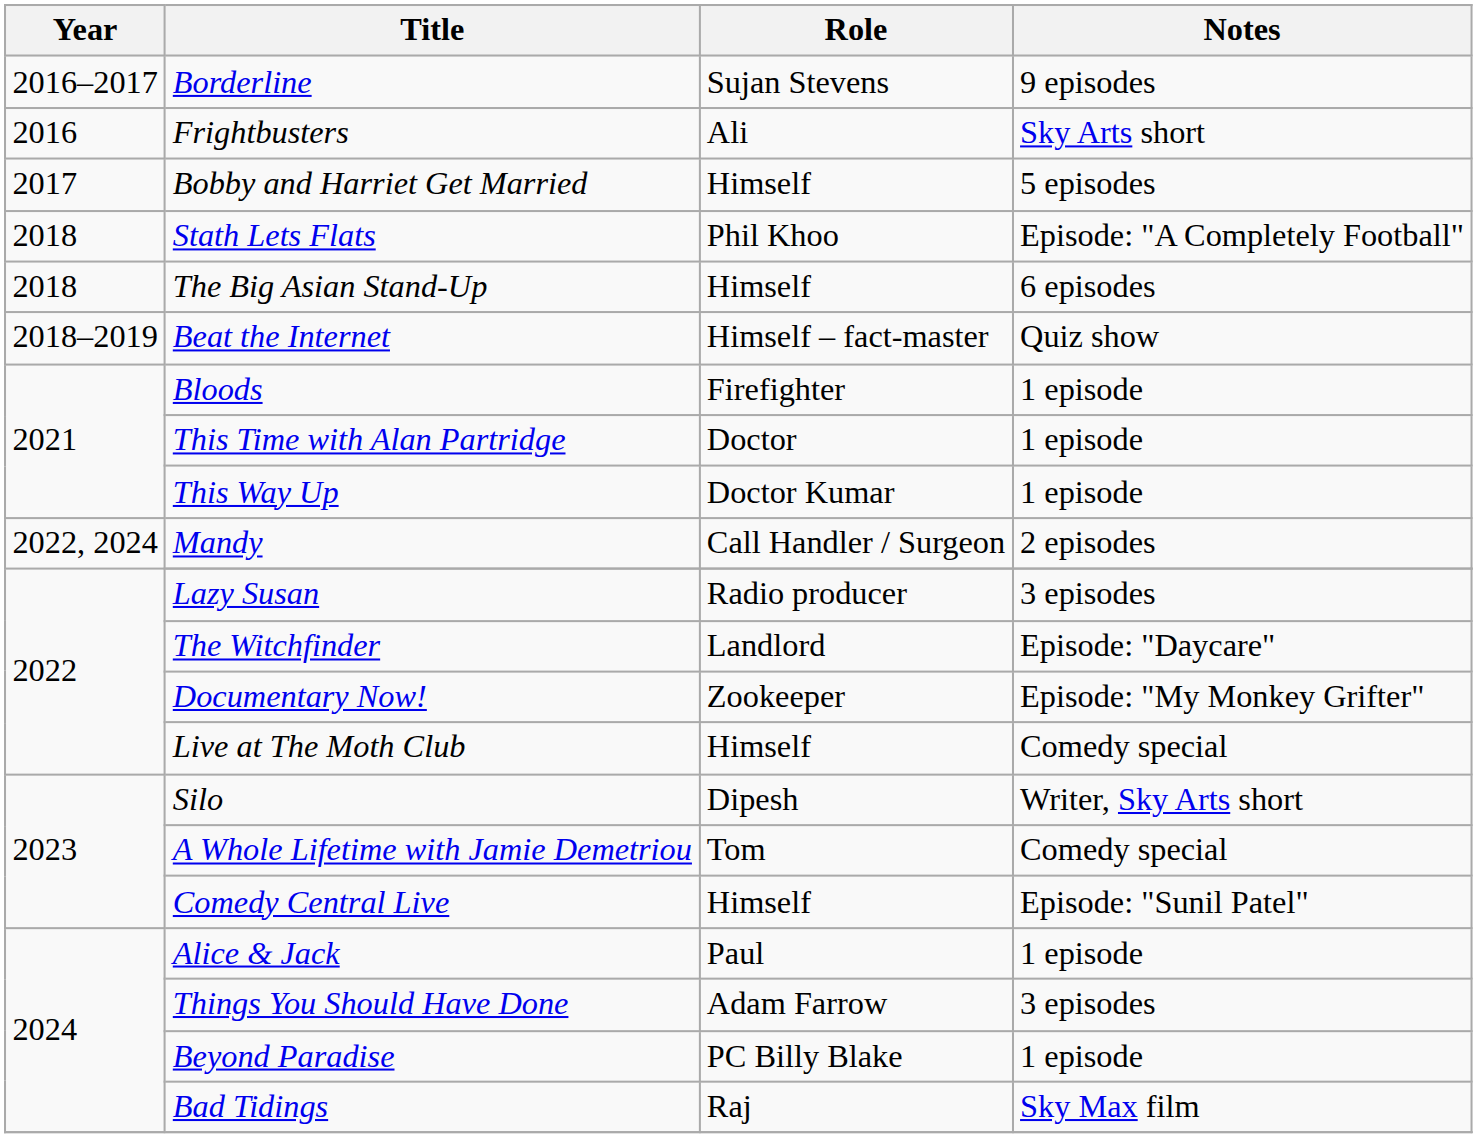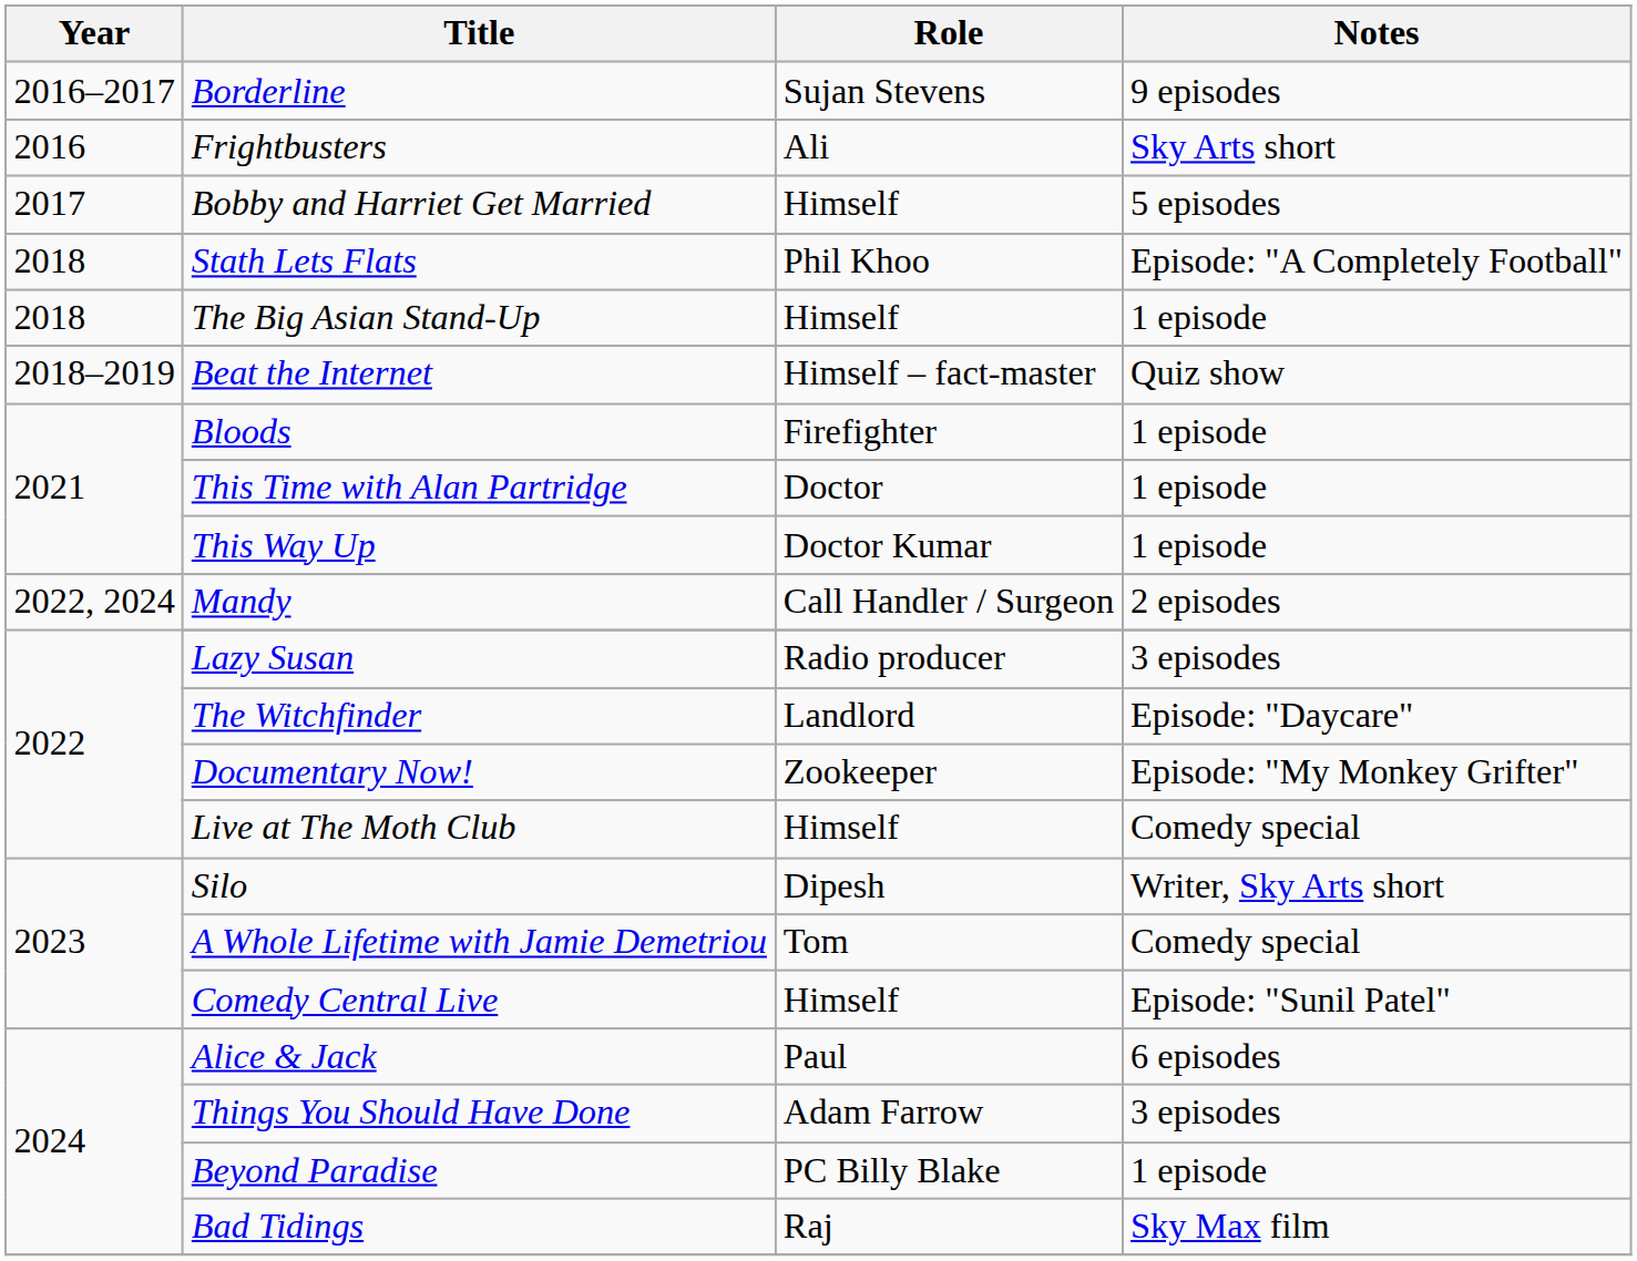The Big Asian Stand-Up | Notes: 6 episodes -> 1 episode
Alice & Jack | Notes: 1 episode -> 6 episodes
